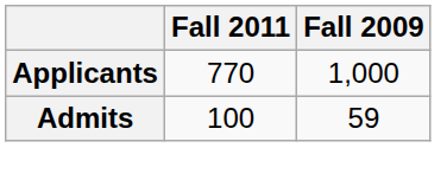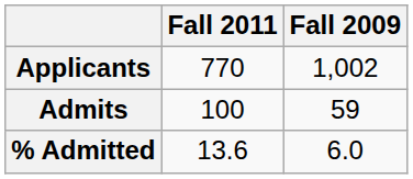Applicants | Fall 2009: 1,000 -> 1,002
+ row: % Admitted | 13.6 | 6.0
